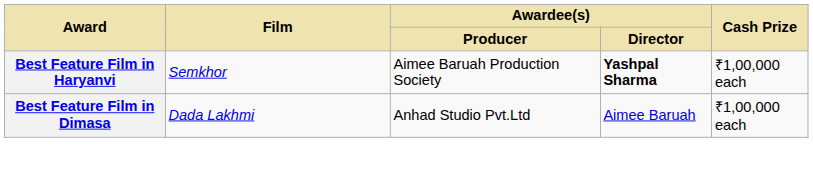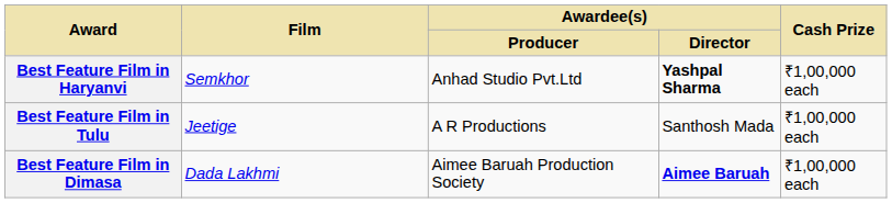Best Feature Film in Haryanvi | Awardee(s) / Producer: Aimee Baruah Production Society -> Anhad Studio Pvt.Ltd
+ row: Best Feature Film in Tulu | Jeetige | A R Productions | Santhosh Mada | ₹1,00,000 each
Best Feature Film in Dimasa | Awardee(s) / Producer: Anhad Studio Pvt.Ltd -> Aimee Baruah Production Society
Best Feature Film in Dimasa | Awardee(s) / Director: normal -> bold
